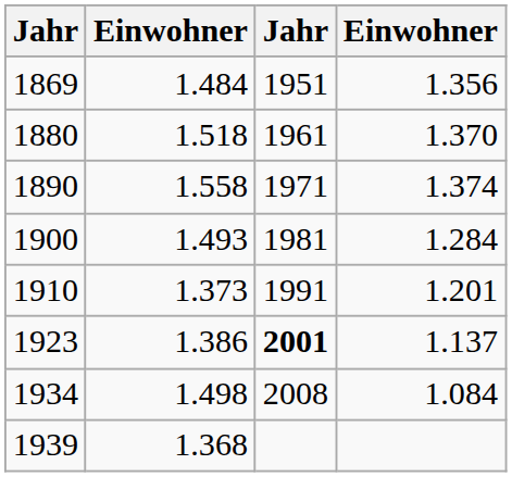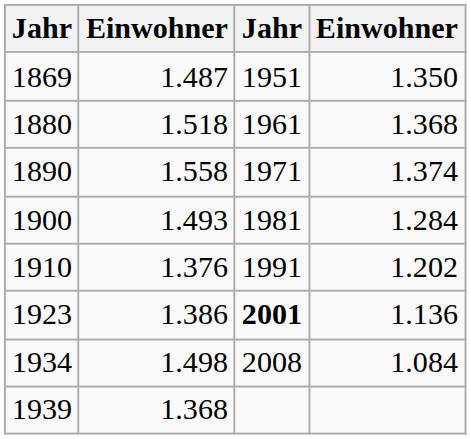1869 | column 2: 1.484 -> 1.487
1869 | column 4: 1.356 -> 1.350
1880 | column 4: 1.370 -> 1.368
1910 | column 2: 1.373 -> 1.376
1910 | column 4: 1.201 -> 1.202
1923 | column 4: 1.137 -> 1.136
